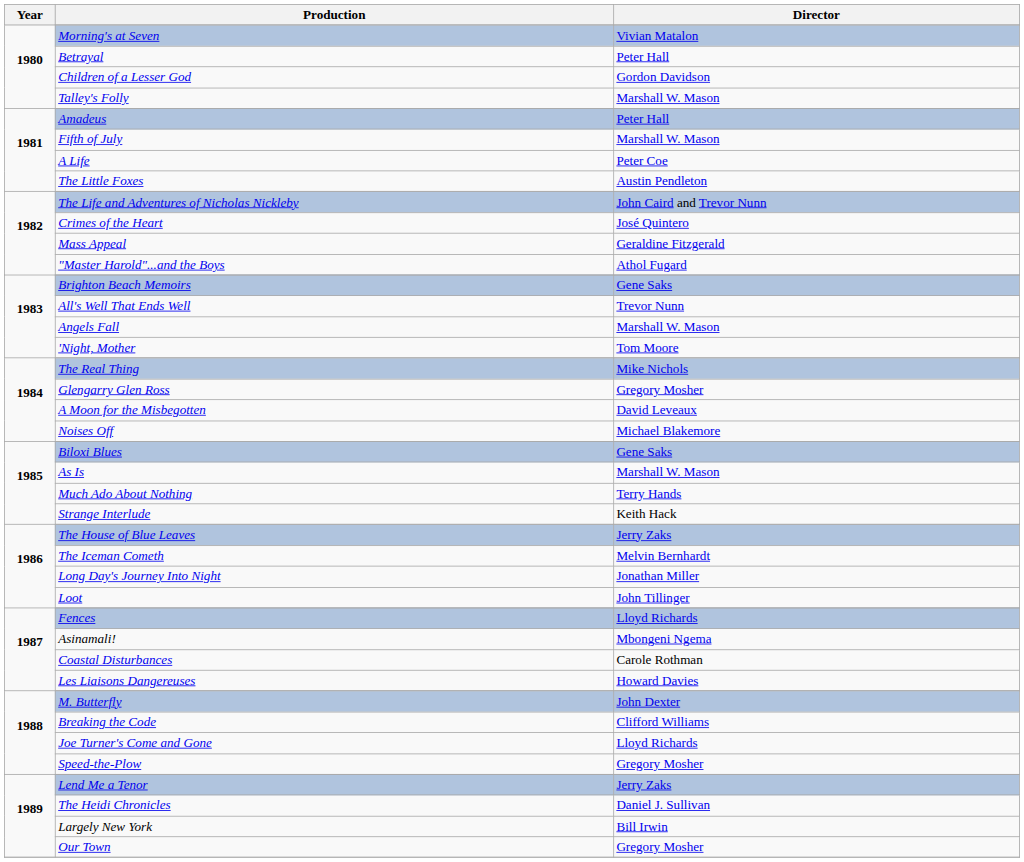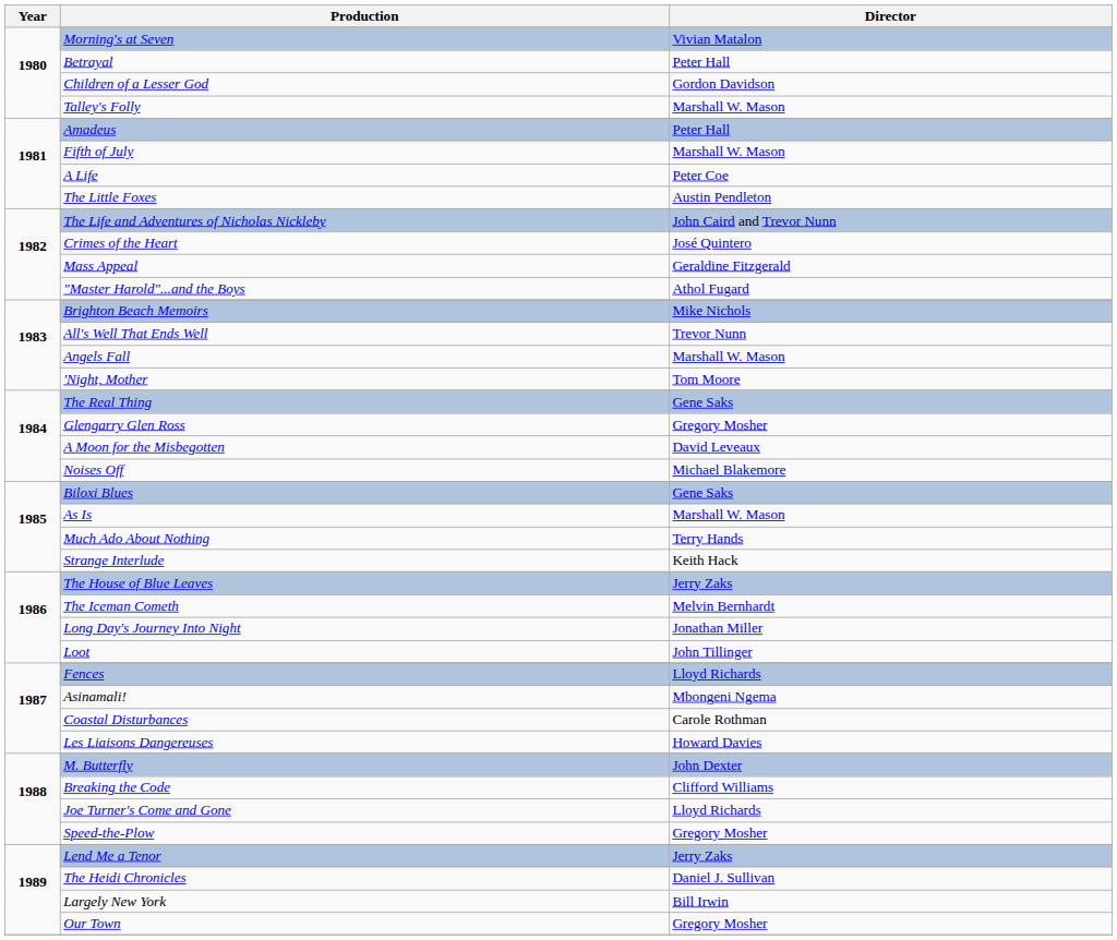Brighton Beach Memoirs | Director: Gene Saks -> Mike Nichols
The Real Thing | Director: Mike Nichols -> Gene Saks
